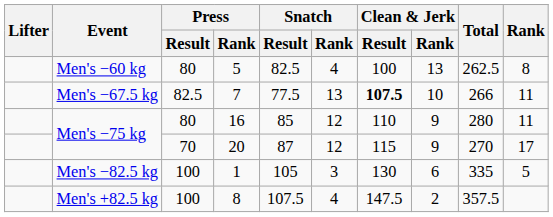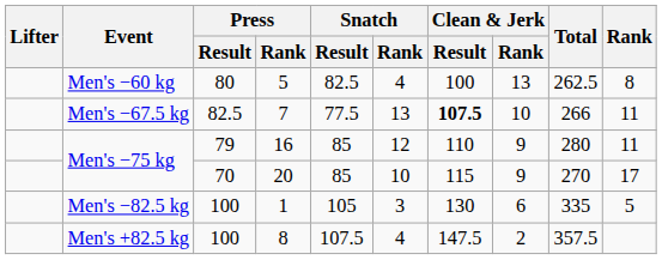16 | Press / Result: 80 -> 79
20 | Snatch / Result: 87 -> 85
20 | Snatch / Rank: 12 -> 10
